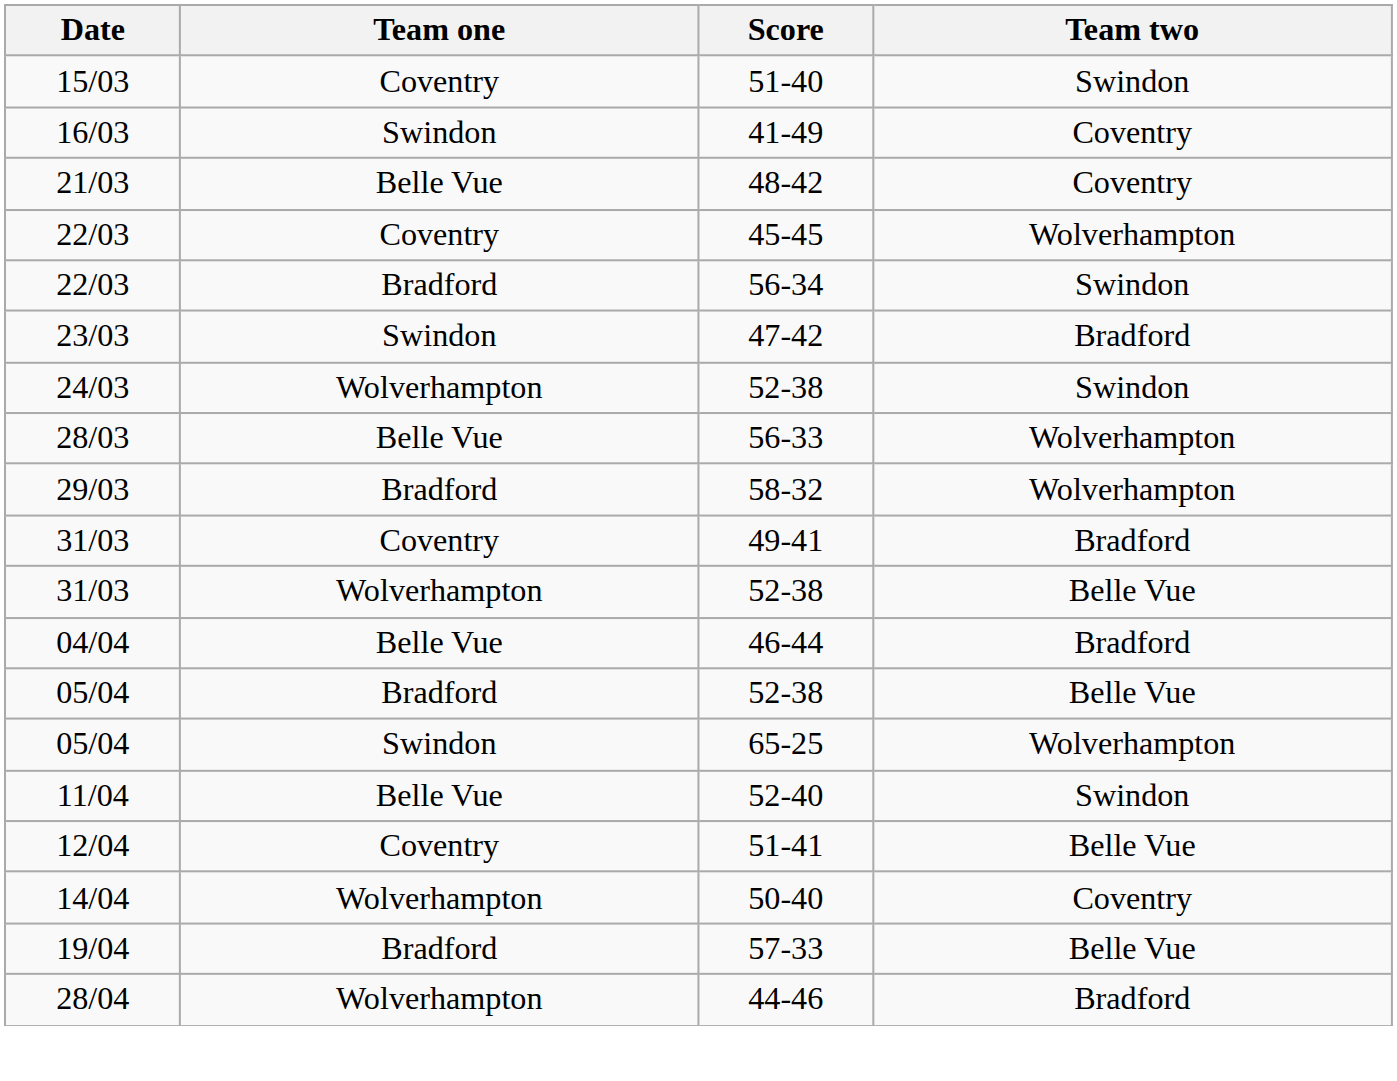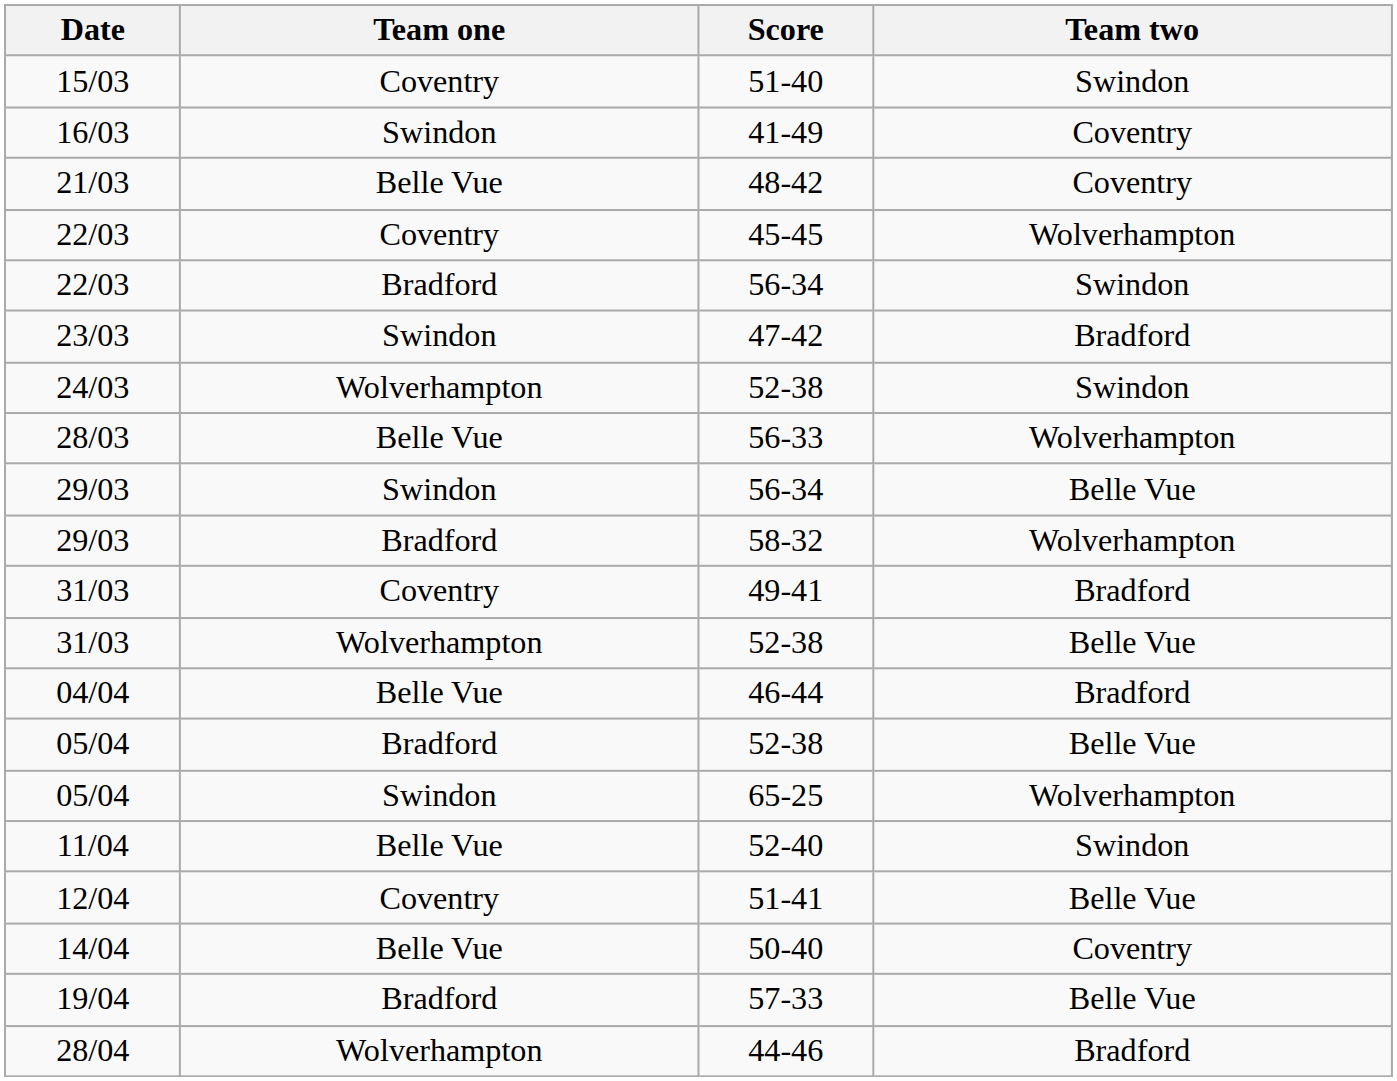+ row: 29/03 | Swindon | 56-34 | Belle Vue
50-40 | Team one: Wolverhampton -> Belle Vue
